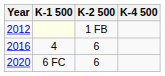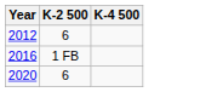- column: K-1 500 | 4 | 6 FC
2012 | K-2 500: 1 FB -> 6
2016 | K-2 500: 6 -> 1 FB
